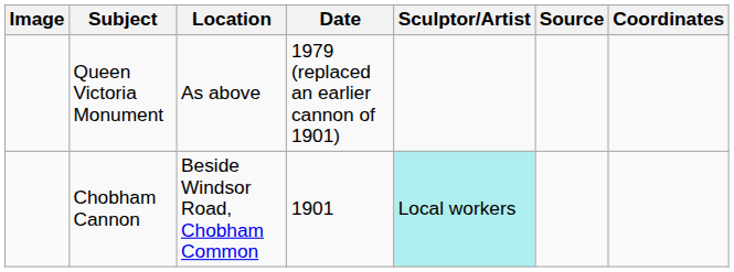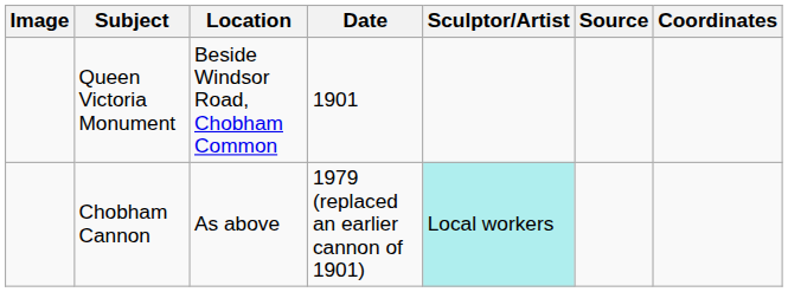Queen Victoria Monument | Location: As above -> Beside Windsor Road, Chobham Common
Queen Victoria Monument | Date: 1979 (replaced an earlier cannon of 1901) -> 1901
Chobham Cannon | Location: Beside Windsor Road, Chobham Common -> As above
Chobham Cannon | Date: 1901 -> 1979 (replaced an earlier cannon of 1901)
